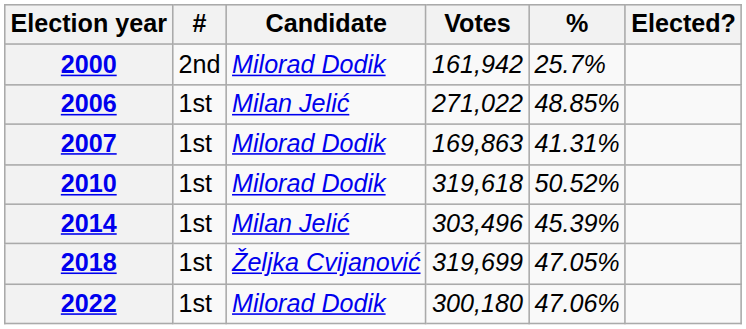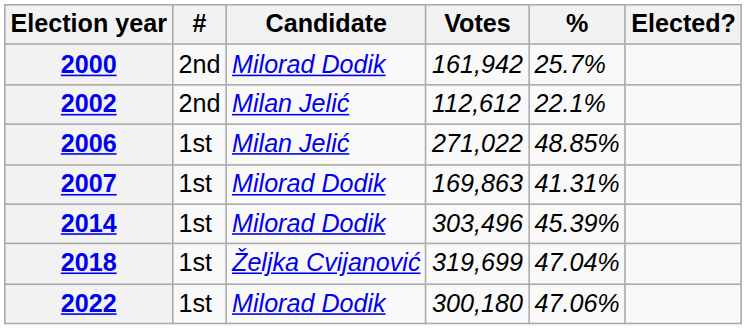+ row: 2002 | 2nd | Milan Jelić | 112,612 | 22.1%
- row: 2010 | 1st | Milorad Dodik | 319,618 | 50.52%
2014 | Candidate: Milan Jelić -> Milorad Dodik
2018 | %: 47.05% -> 47.04%
